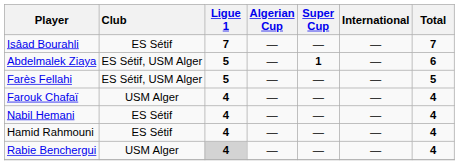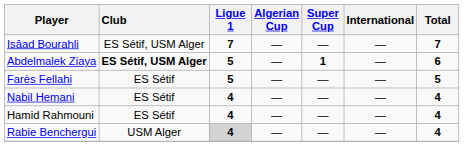Isâad Bourahli | Club: ES Sétif -> ES Sétif, USM Alger
Abdelmalek Ziaya | Club: normal -> bold
Farès Fellahi | Club: ES Sétif, USM Alger -> ES Sétif
- row: Farouk Chafaï | USM Alger | 4 | — | — | — | 4
